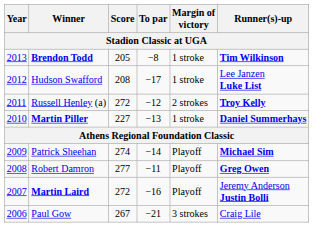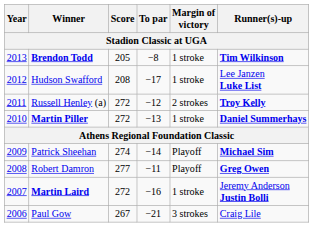Martin Piller | Score: 227 -> 272
Martin Laird | Margin of victory: Playoff -> 1 stroke
